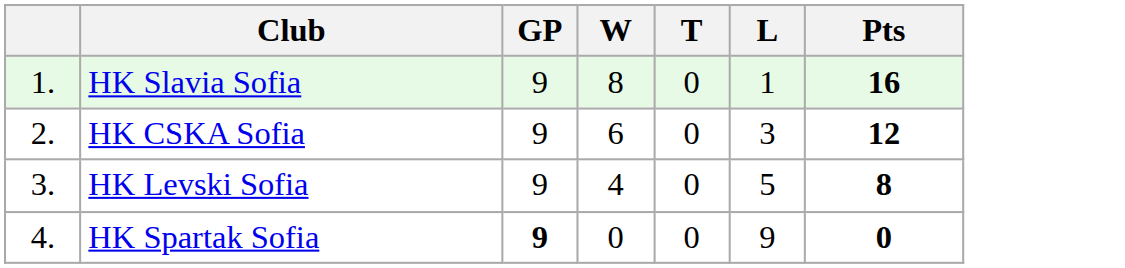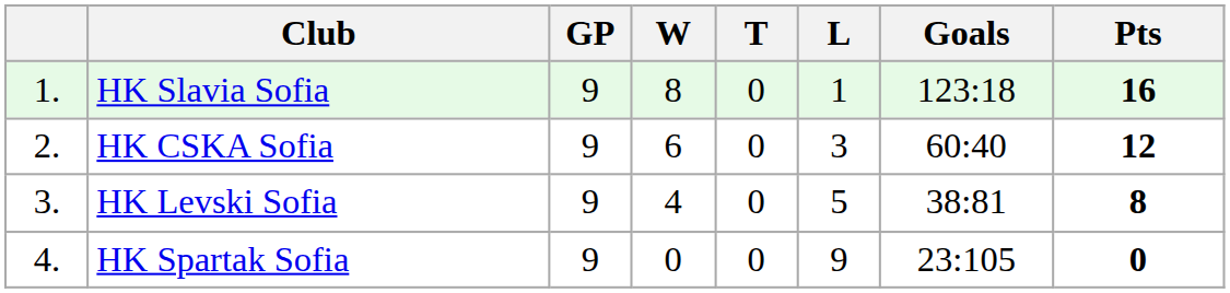+ column: Goals | 123:18 | 60:40 | 38:81 | 23:105
HK Spartak Sofia | GP: bold -> normal
